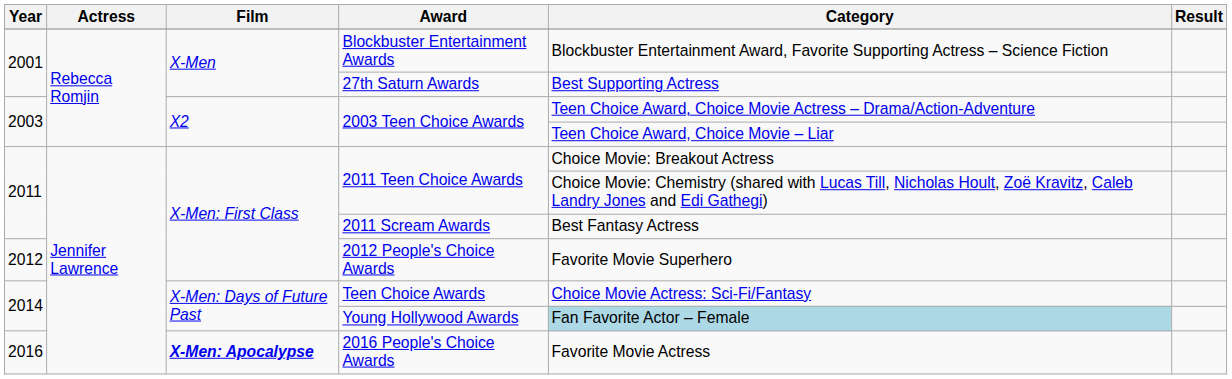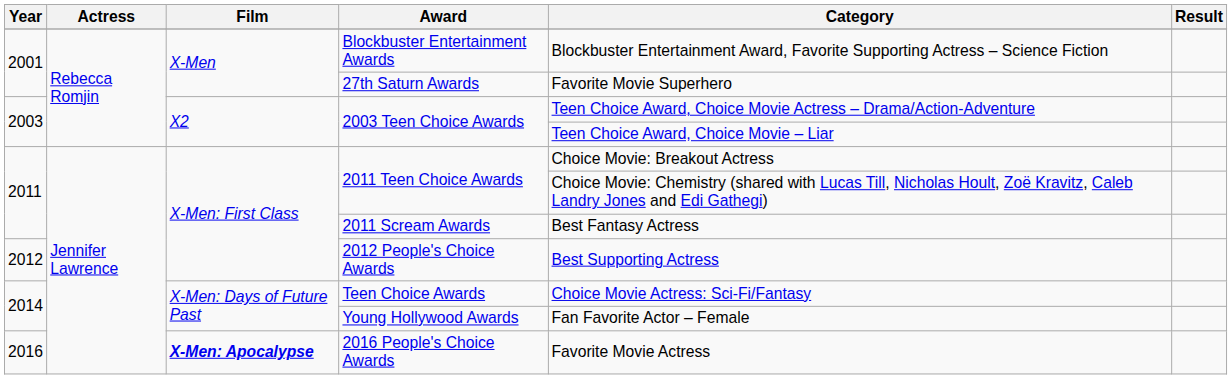27th Saturn Awards | Category: Best Supporting Actress -> Favorite Movie Superhero
2012 People's Choice Awards | Category: Favorite Movie Superhero -> Best Supporting Actress
Young Hollywood Awards | Category: lightblue background -> no background
